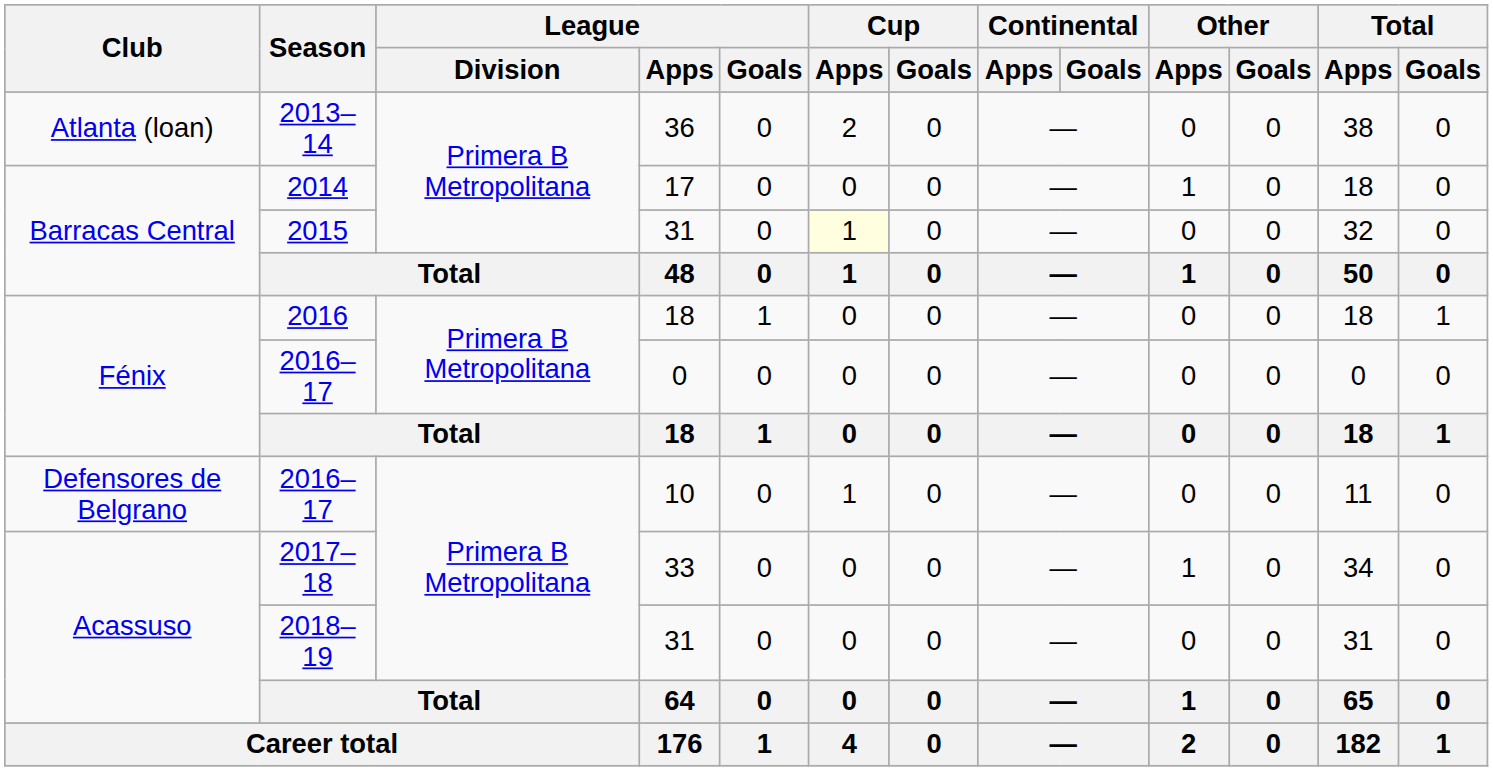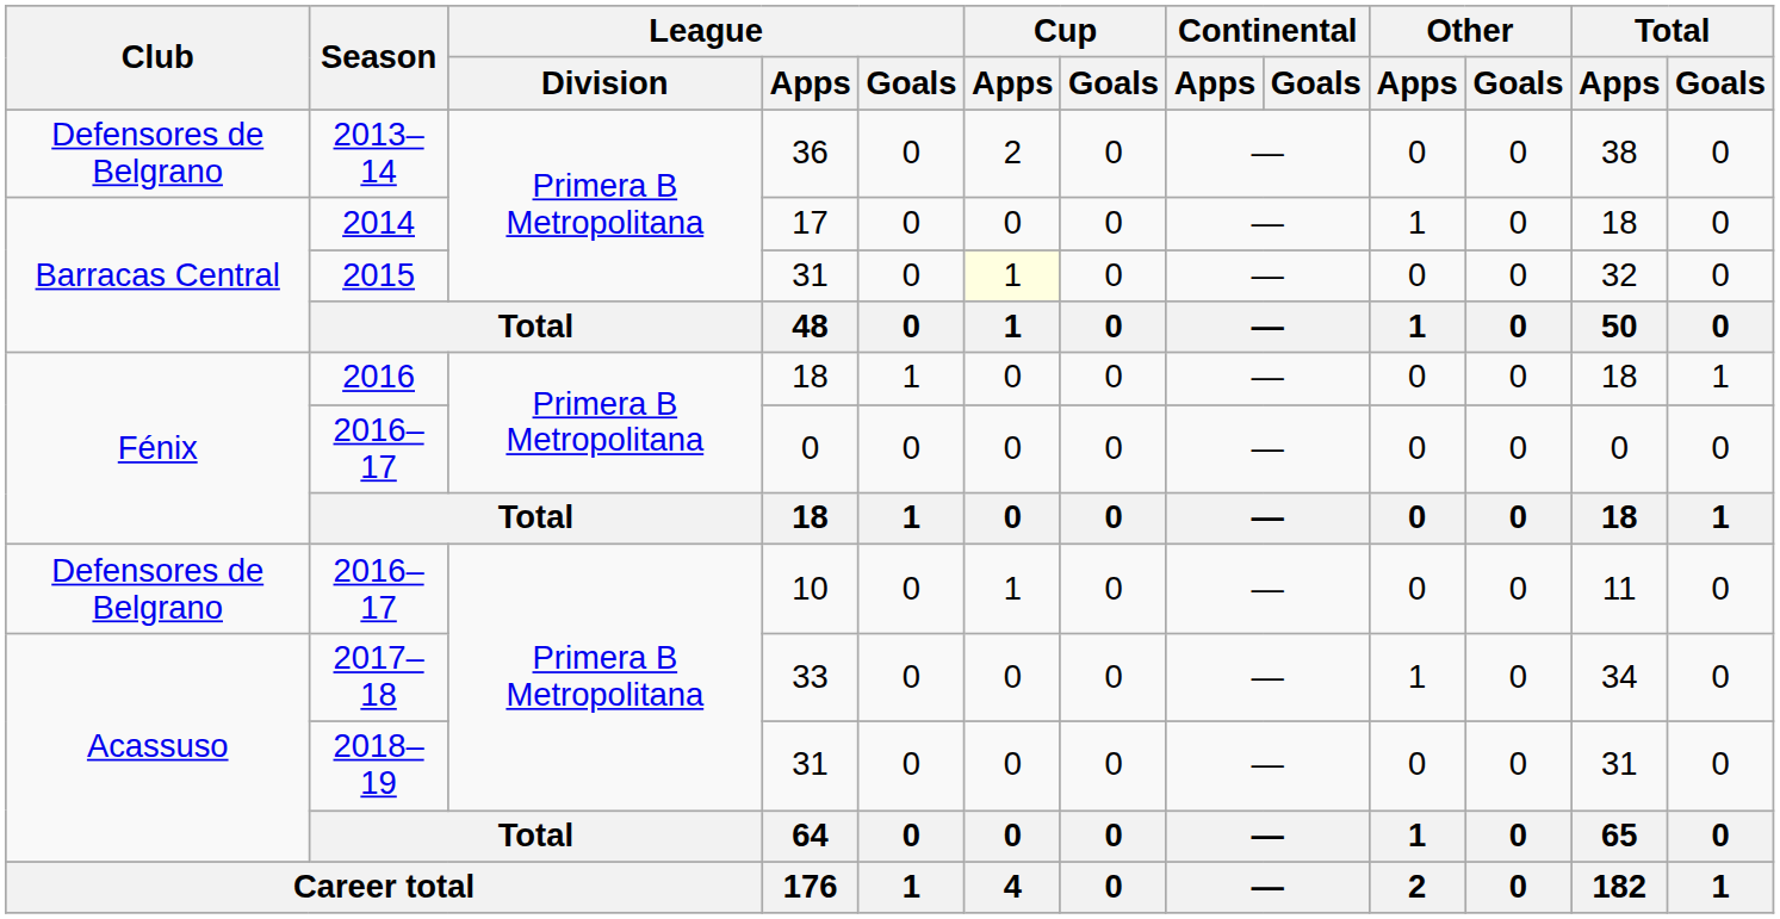2013–14 | Club: Atlanta (loan) -> Defensores de Belgrano
